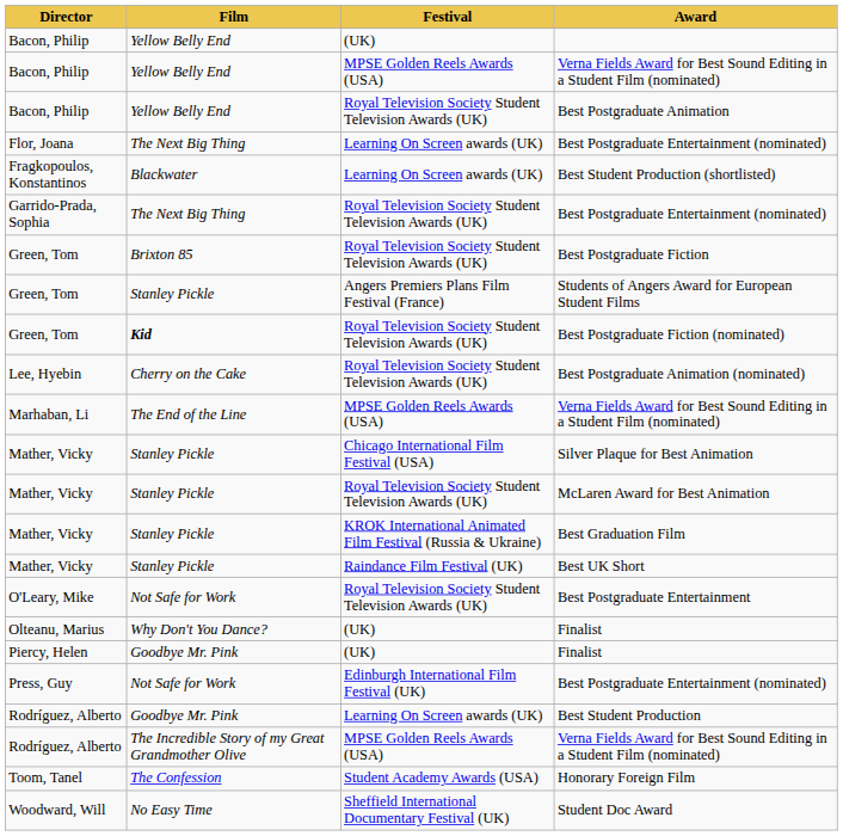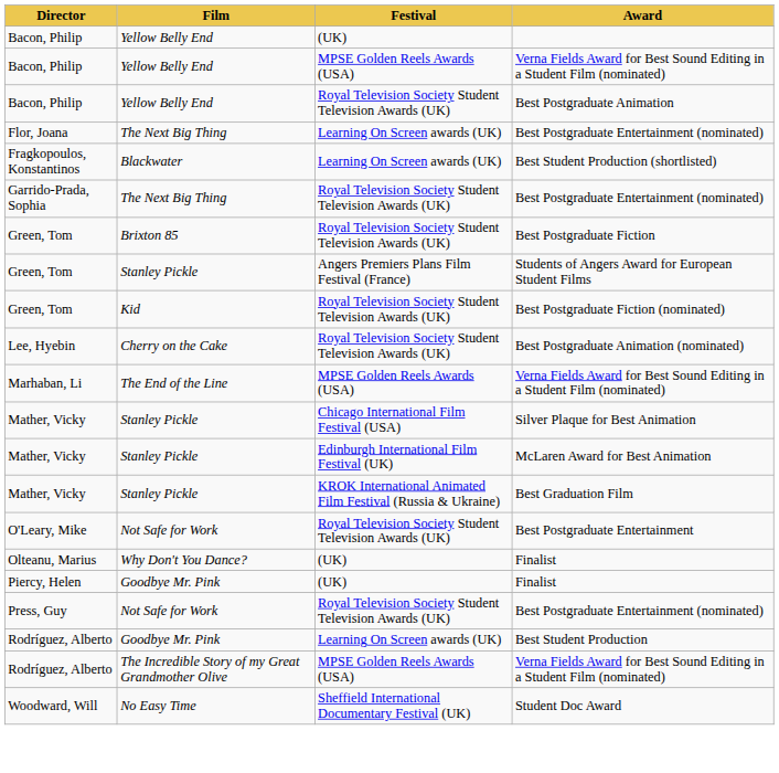Best Postgraduate Fiction (nominated) | Film: bold -> normal
McLaren Award for Best Animation | Festival: Royal Television Society Student Television Awards (UK) -> Edinburgh International Film Festival (UK)
- row: Mather, Vicky | Stanley Pickle | Raindance Film Festival (UK) | Best UK Short
Press, Guy / Best Postgraduate Entertainment (nominated) | Festival: Edinburgh International Film Festival (UK) -> Royal Television Society Student Television Awards (UK)
- row: Toom, Tanel | The Confession | Student Academy Awards (USA) | Honorary Foreign Film
